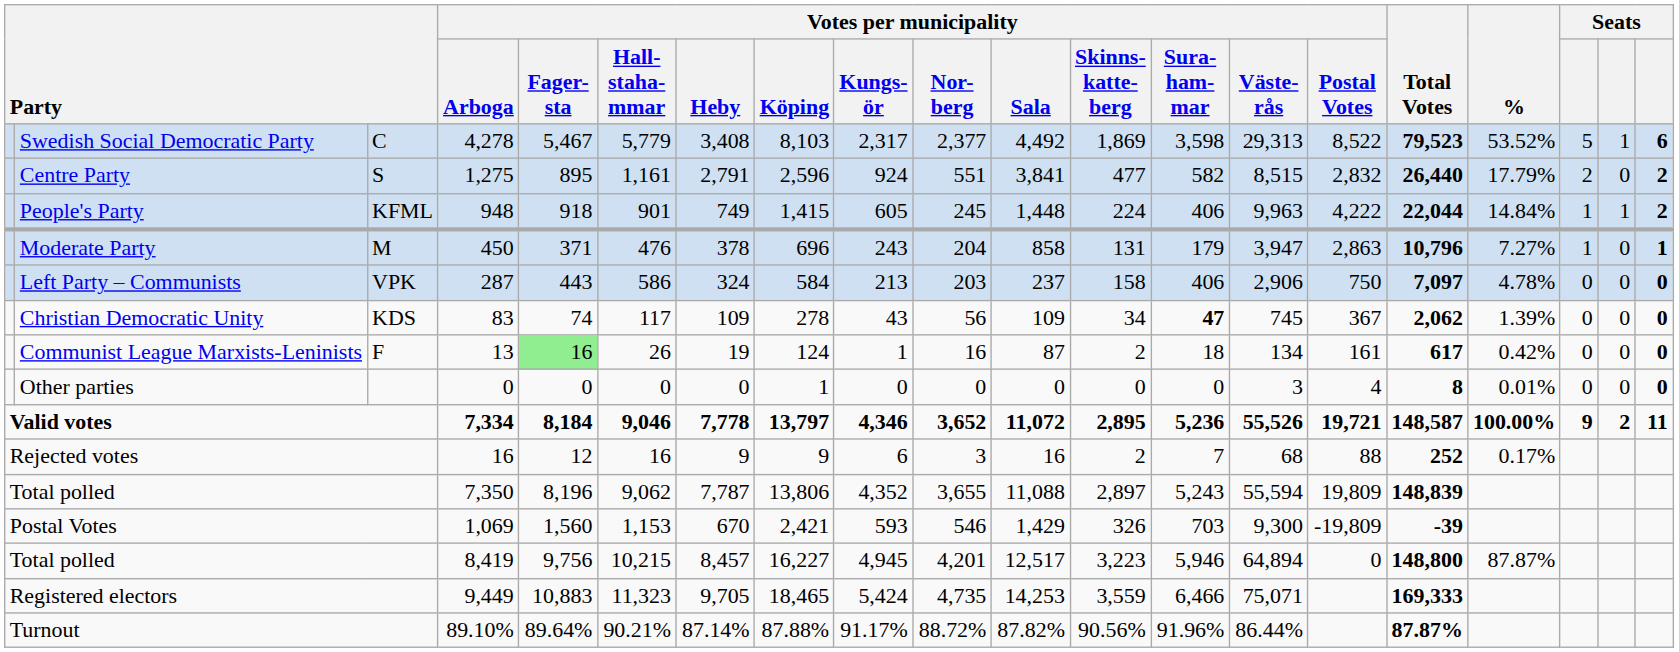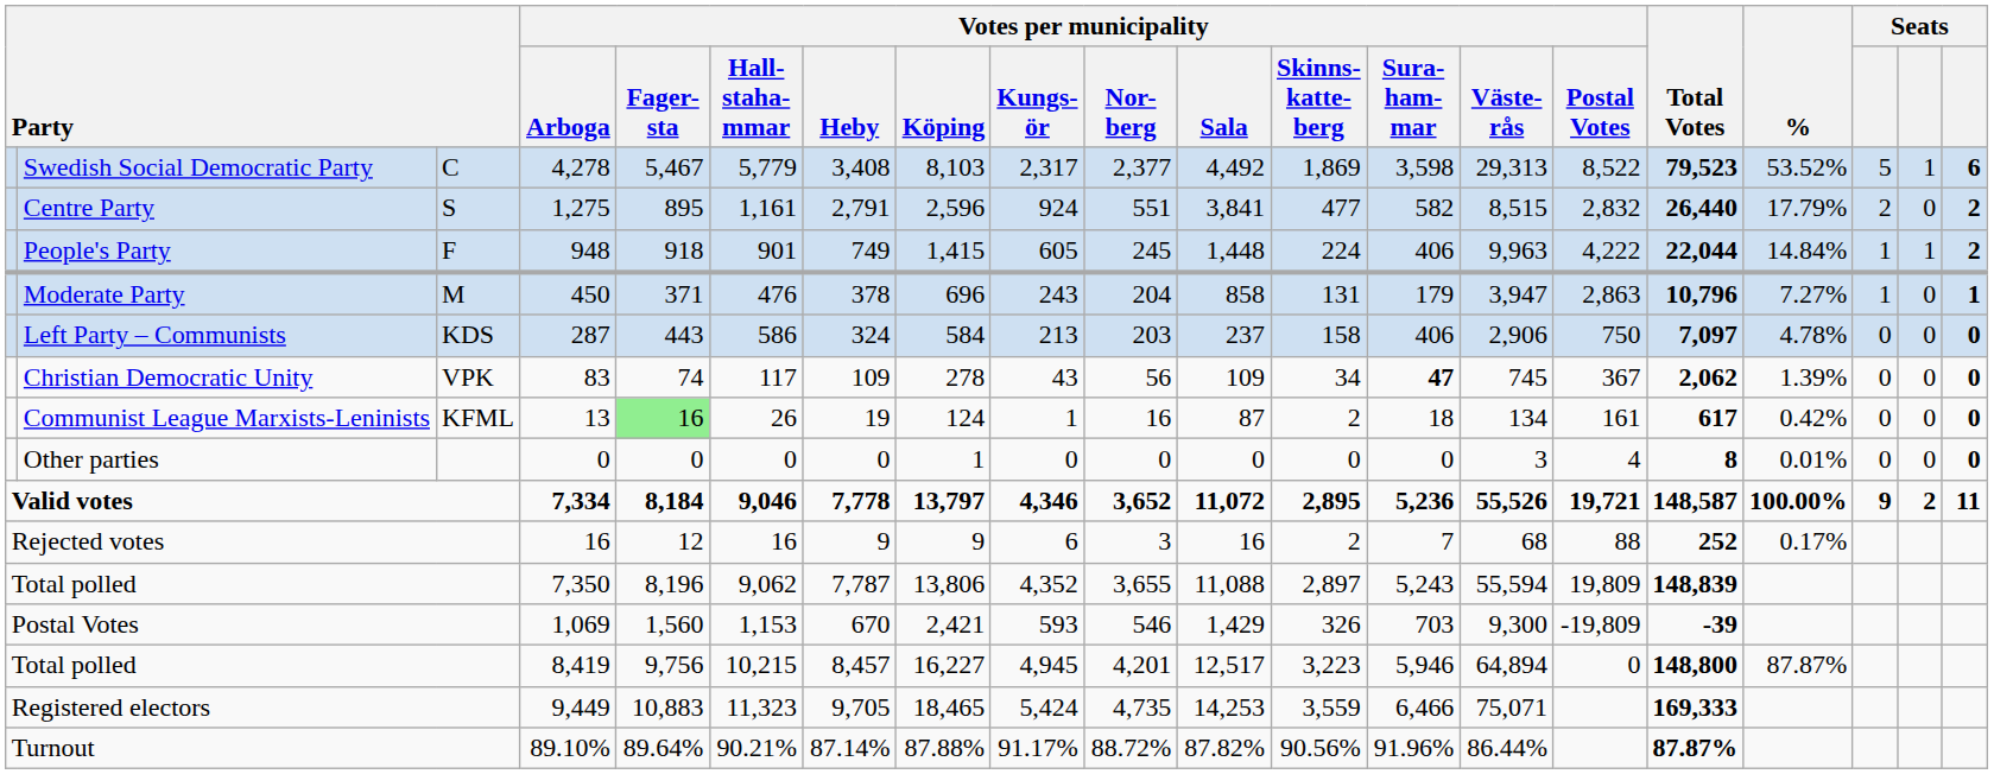People's Party | column 3: KFML -> F
Left Party – Communists | column 3: VPK -> KDS
Christian Democratic Unity | column 3: KDS -> VPK
Communist League Marxists-Leninists | column 3: F -> KFML
